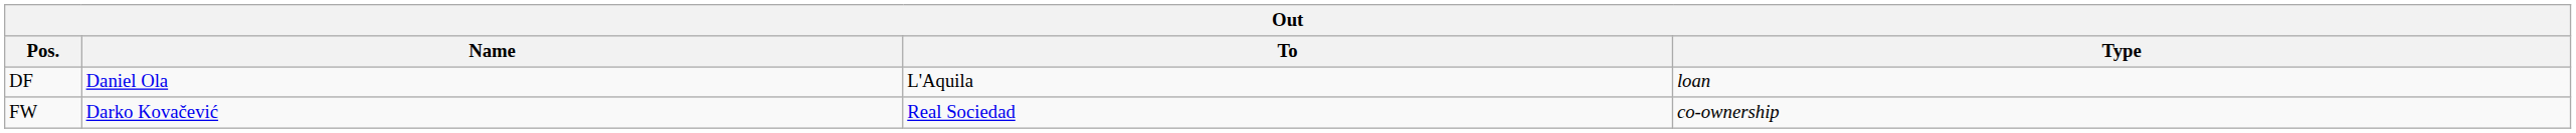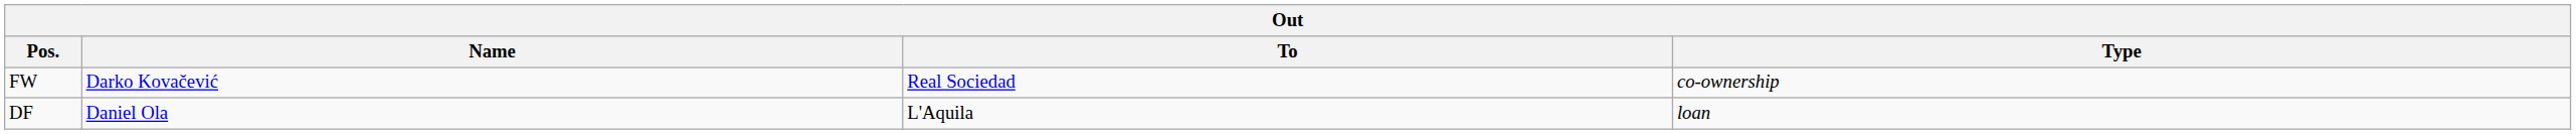rows swapped: DF <-> FW
